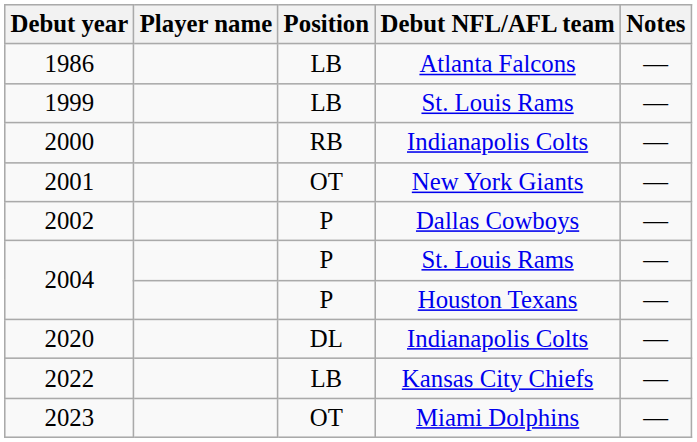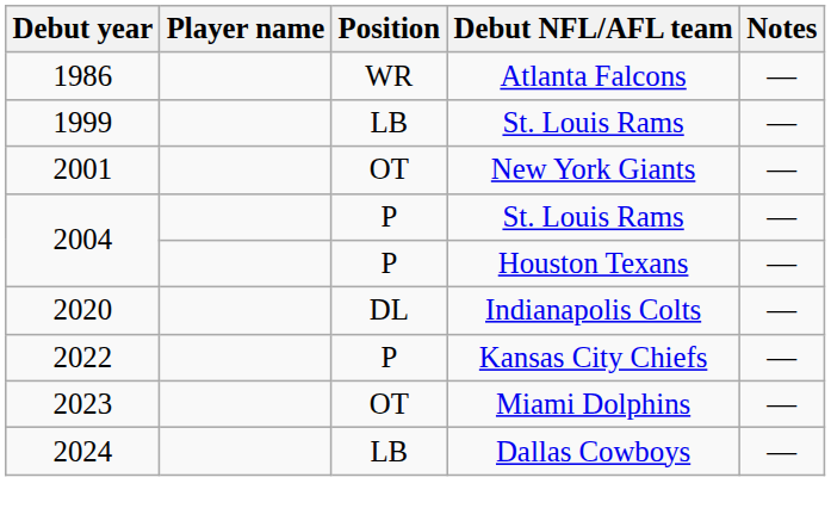1986 | Position: LB -> WR
- row: 2000 | RB | Indianapolis Colts | —
- row: 2002 | P | Dallas Cowboys | —
2022 | Position: LB -> P
+ row: 2024 | LB | Dallas Cowboys | —
